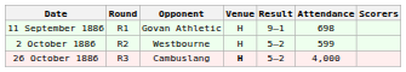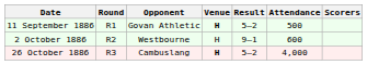11 September 1886 | Venue: normal -> bold
11 September 1886 | Result: 9–1 -> 5–2
11 September 1886 | Attendance: 698 -> 500
2 October 1886 | Result: 5–2 -> 9–1
2 October 1886 | Attendance: 599 -> 600
